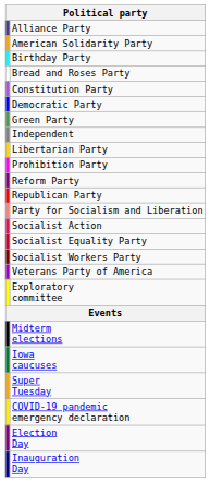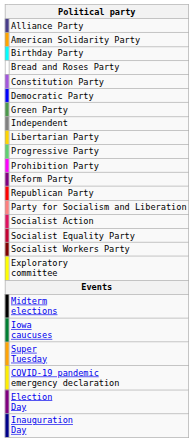+ row: Progressive Party
- row: Veterans Party of America
